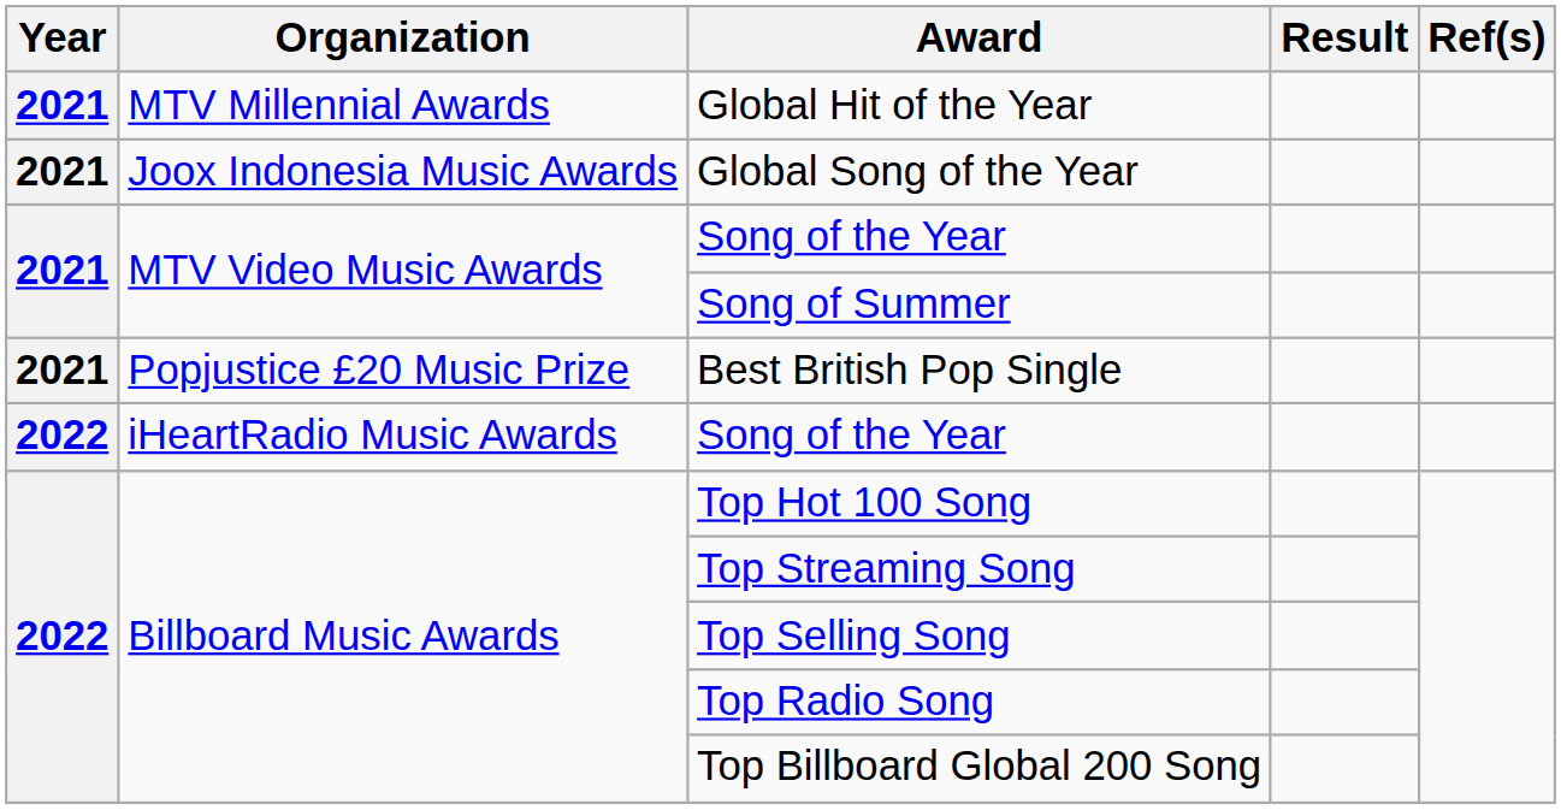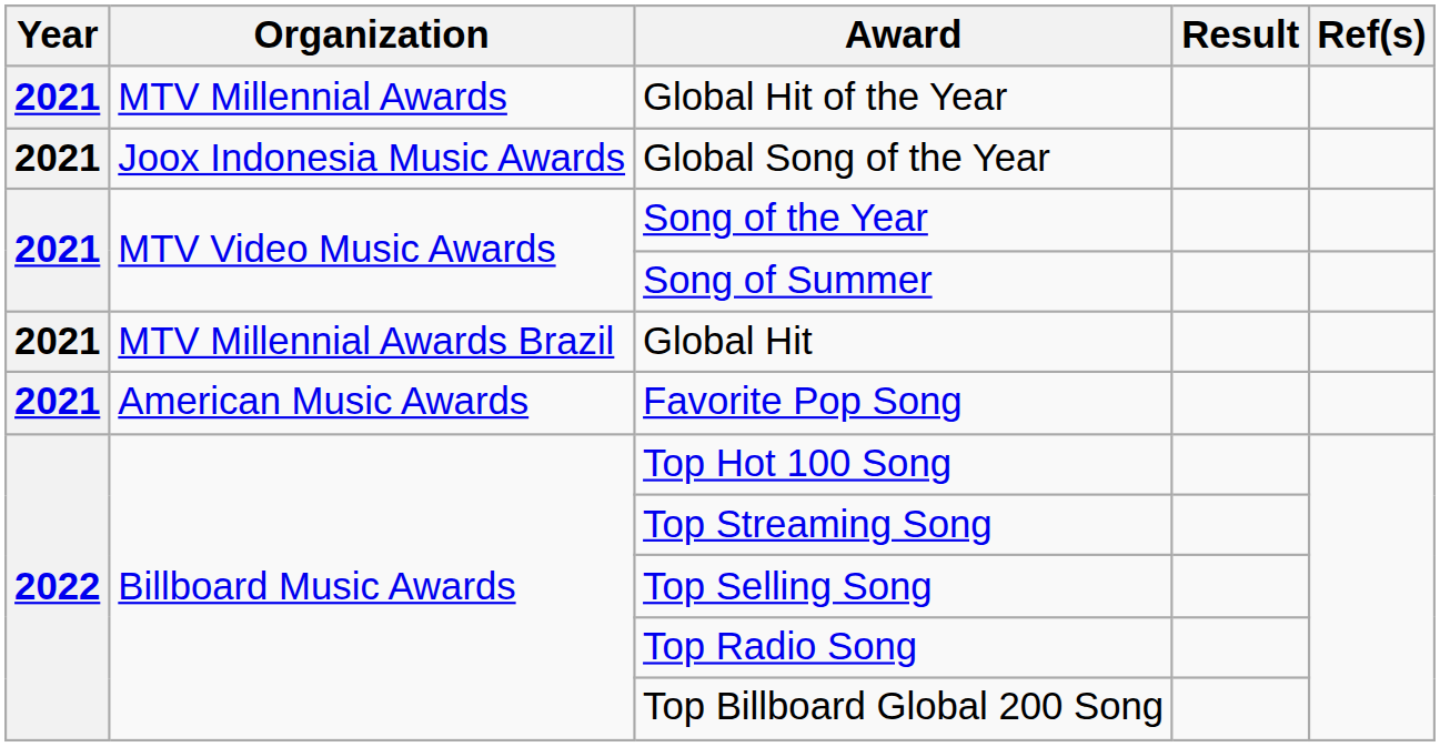+ row: 2021 | MTV Millennial Awards Brazil | Global Hit
- row: 2021 | Popjustice £20 Music Prize | Best British Pop Single
+ row: 2021 | American Music Awards | Favorite Pop Song
- row: 2022 | iHeartRadio Music Awards | Song of the Year
